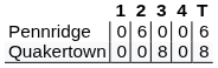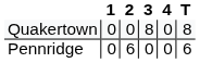rows swapped: Quakertown <-> Pennridge
